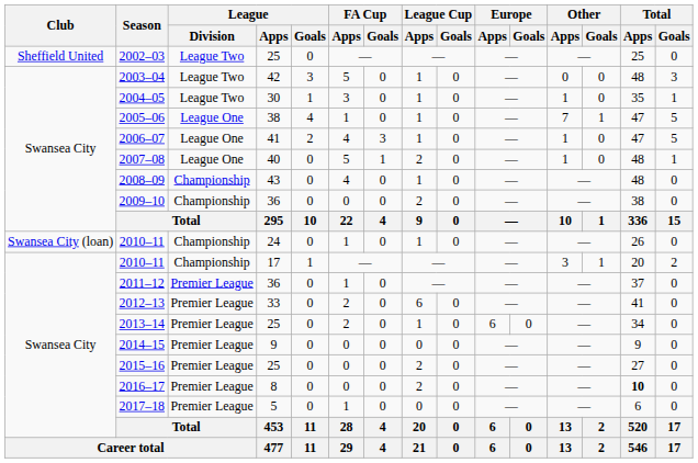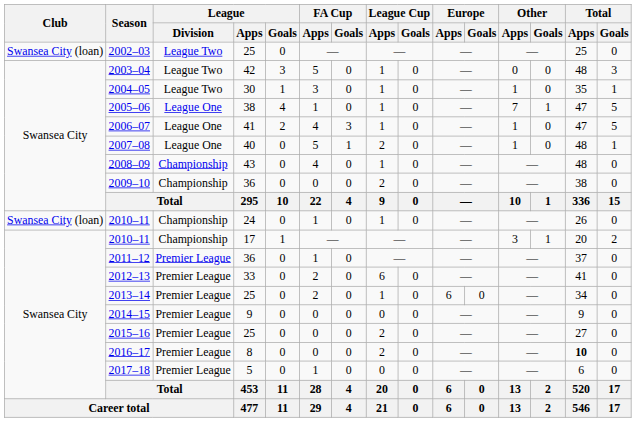2002–03 | Club: Sheffield United -> Swansea City (loan)
